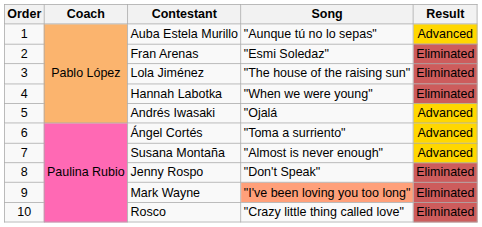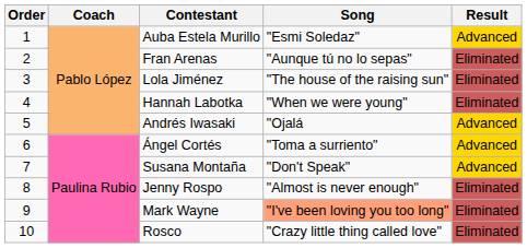Auba Estela Murillo | Song: "Aunque tú no lo sepas" -> "Esmi Soledaz"
Fran Arenas | Song: "Esmi Soledaz" -> "Aunque tú no lo sepas"
Susana Montaña | Song: "Almost is never enough" -> "Don't Speak"
Jenny Rospo | Song: "Don't Speak" -> "Almost is never enough"
